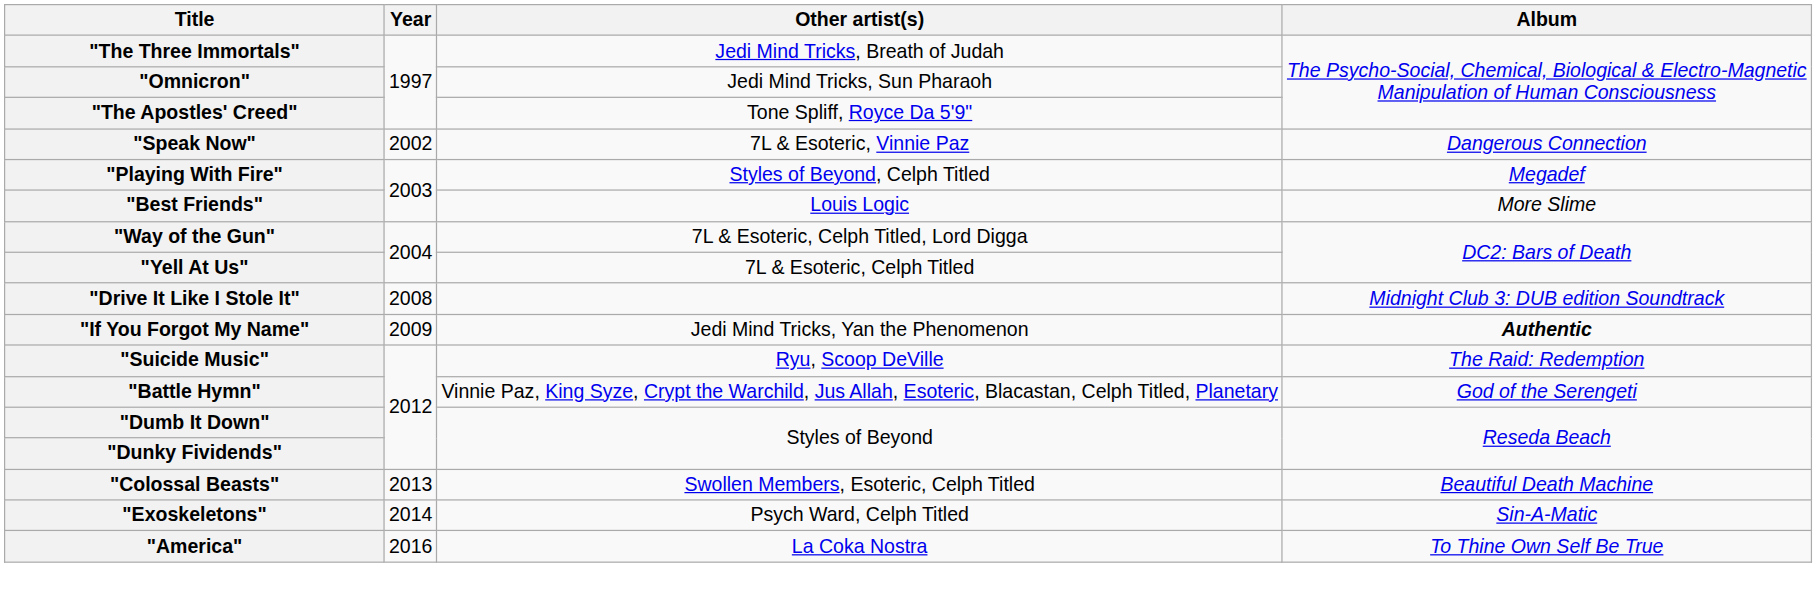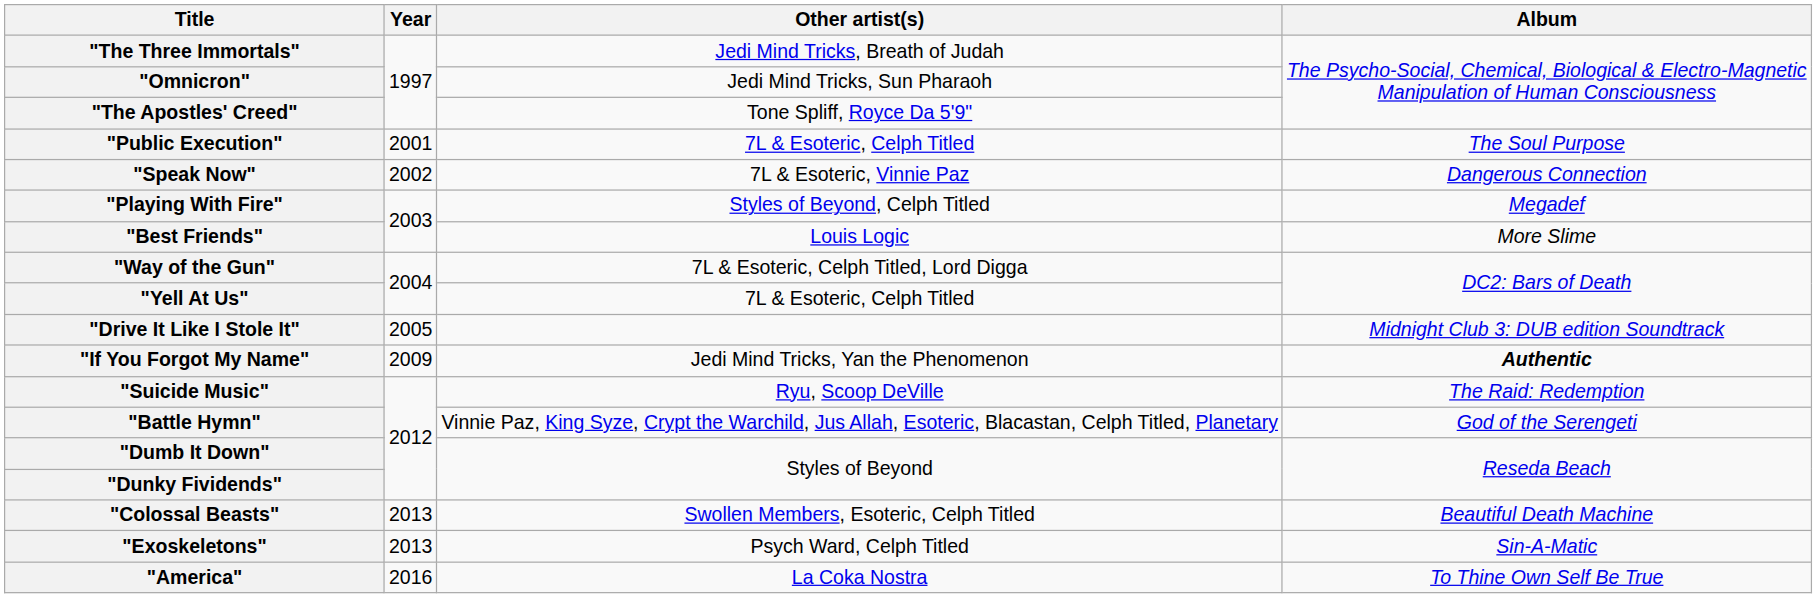+ row: "Public Execution" | 2001 | 7L & Esoteric, Celph Titled | The Soul Purpose
"Drive It Like I Stole It" | Year: 2008 -> 2005
"Exoskeletons" | Year: 2014 -> 2013
